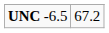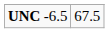UNC -6.5 | column 2: 67.2 -> 67.5
